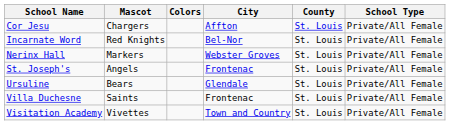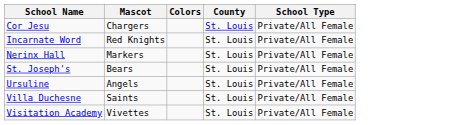- column: City | Affton | Bel-Nor | Webster Groves | Frontenac | Glendale | Frontenac | Town and Country
St. Joseph's | Mascot: Angels -> Bears
Ursuline | Mascot: Bears -> Angels
